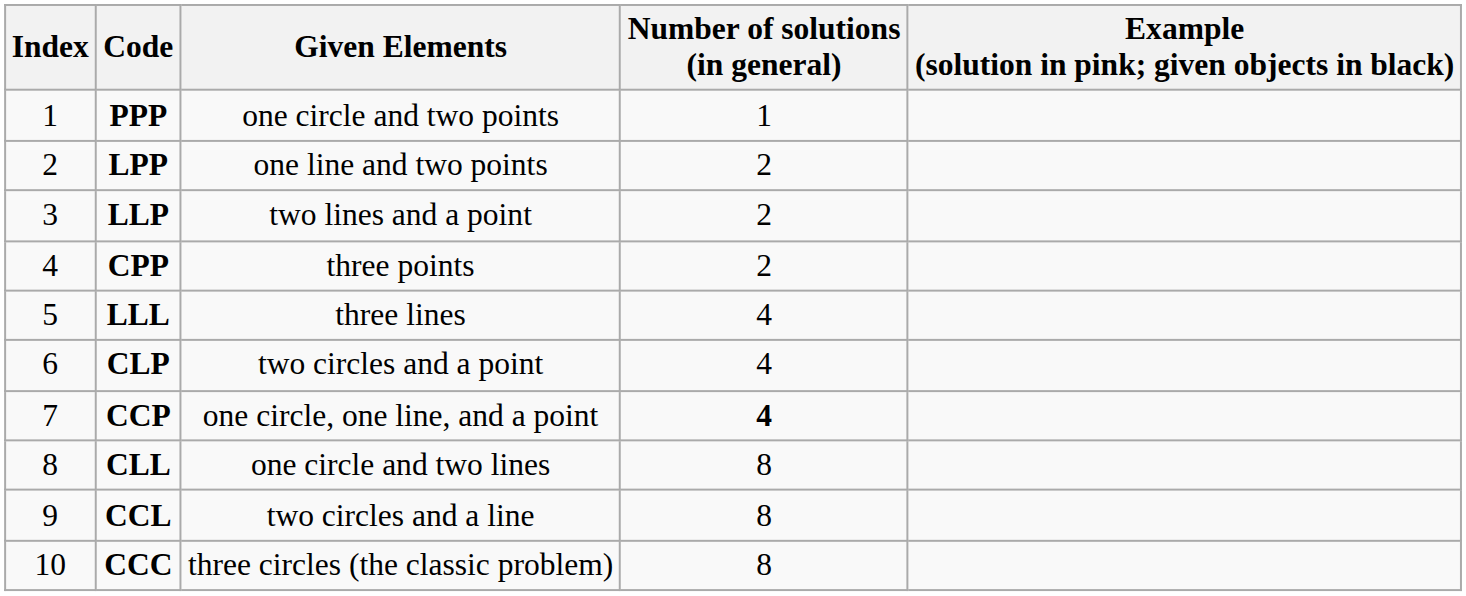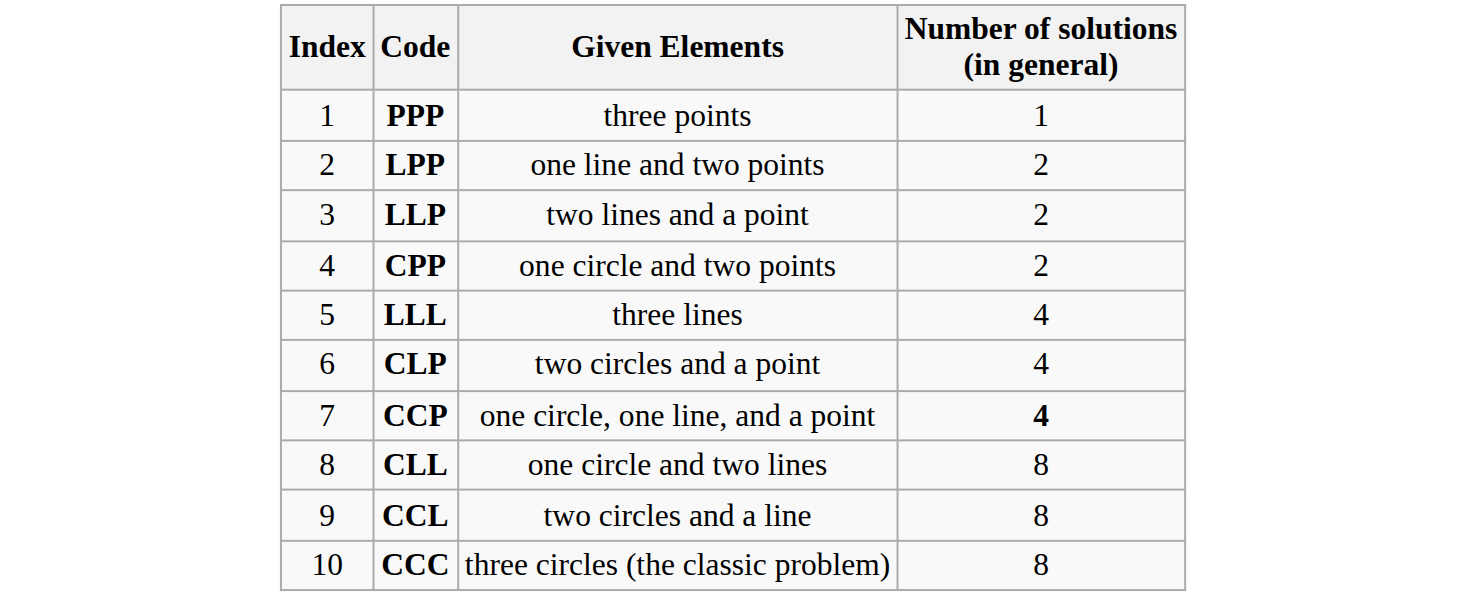- column: Example (solution in pink; given objects in black)
PPP | Given Elements: one circle and two points -> three points
CPP | Given Elements: three points -> one circle and two points
